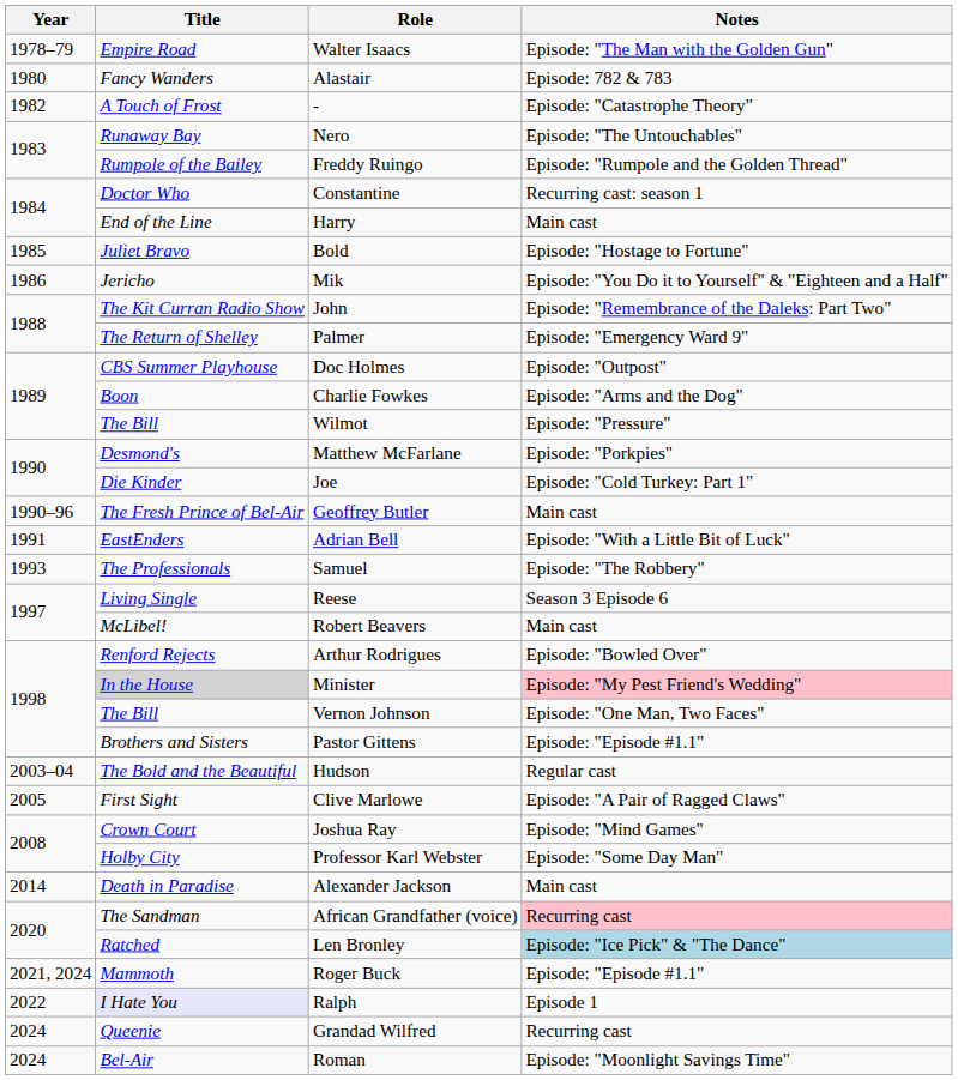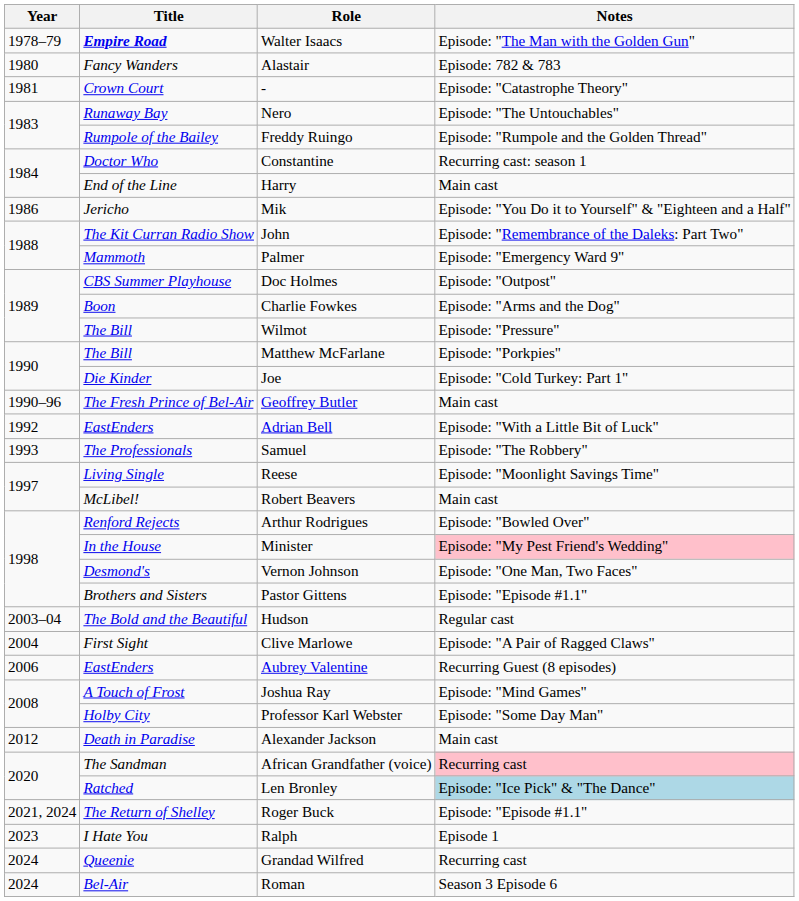Walter Isaacs | Title: normal -> bold
- | Year: 1982 -> 1981
- | Title: A Touch of Frost -> Crown Court
- row: 1985 | Juliet Bravo | Bold | Episode: "Hostage to Fortune"
Palmer | Title: The Return of Shelley -> Mammoth
Matthew McFarlane | Title: Desmond's -> The Bill
Adrian Bell | Year: 1991 -> 1992
Reese | Notes: Season 3 Episode 6 -> Episode: "Moonlight Savings Time"
Minister | Title: lightgrey background -> no background
Vernon Johnson | Title: The Bill -> Desmond's
Clive Marlowe | Year: 2005 -> 2004
+ row: 2006 | EastEnders | Aubrey Valentine | Recurring Guest (8 episodes)
Joshua Ray | Title: Crown Court -> A Touch of Frost
Alexander Jackson | Year: 2014 -> 2012
Roger Buck | Title: Mammoth -> The Return of Shelley
Ralph | Year: 2022 -> 2023
Ralph | Title: lavender background -> no background
Roman | Notes: Episode: "Moonlight Savings Time" -> Season 3 Episode 6
